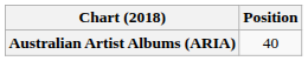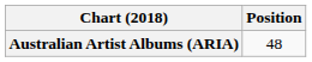Australian Artist Albums (ARIA) | Position: 40 -> 48
